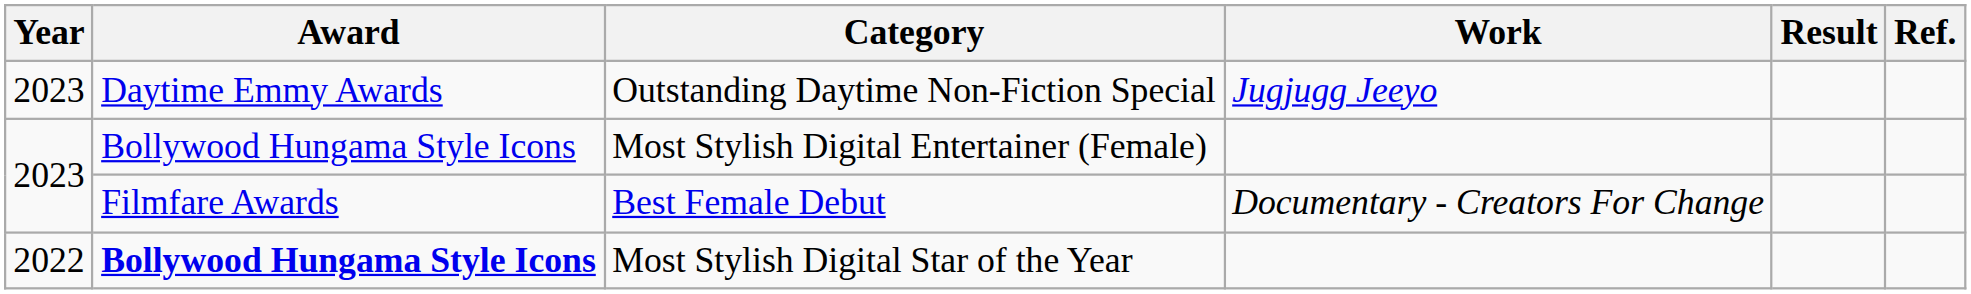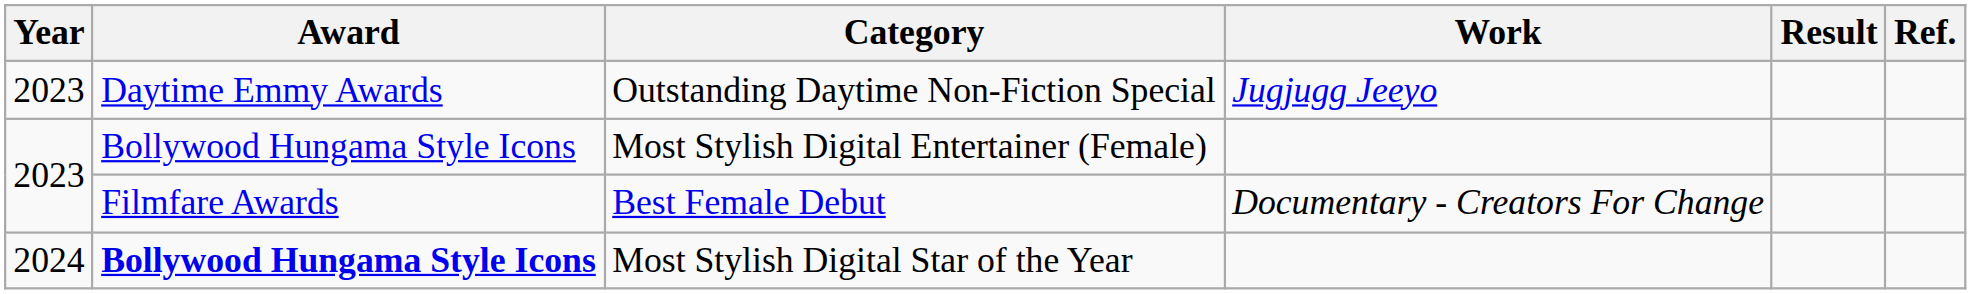Most Stylish Digital Star of the Year | Year: 2022 -> 2024
